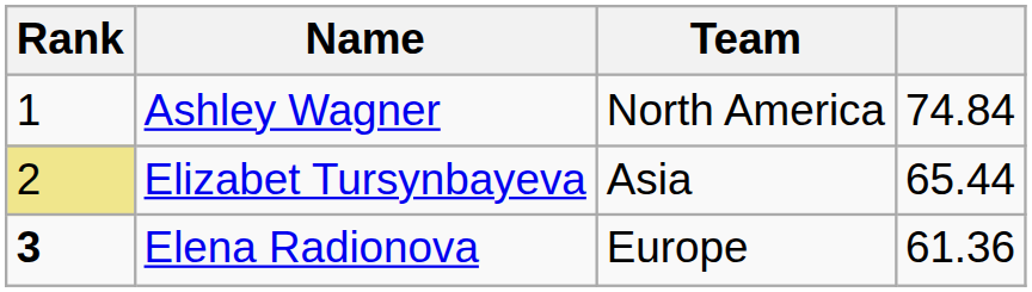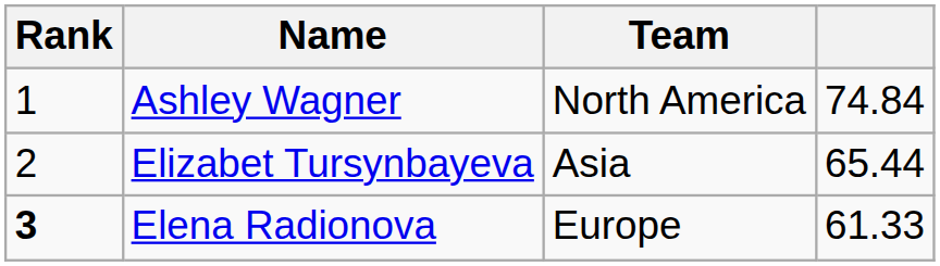Elizabet Tursynbayeva | Rank: khaki background -> no background
Elena Radionova | column 4: 61.36 -> 61.33
